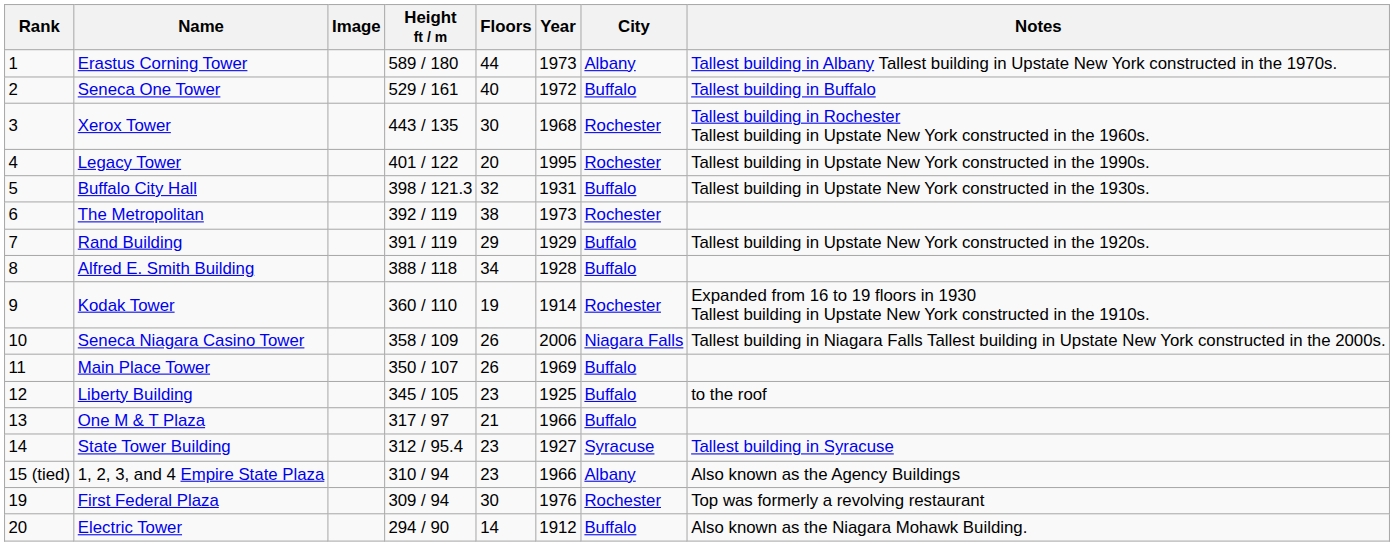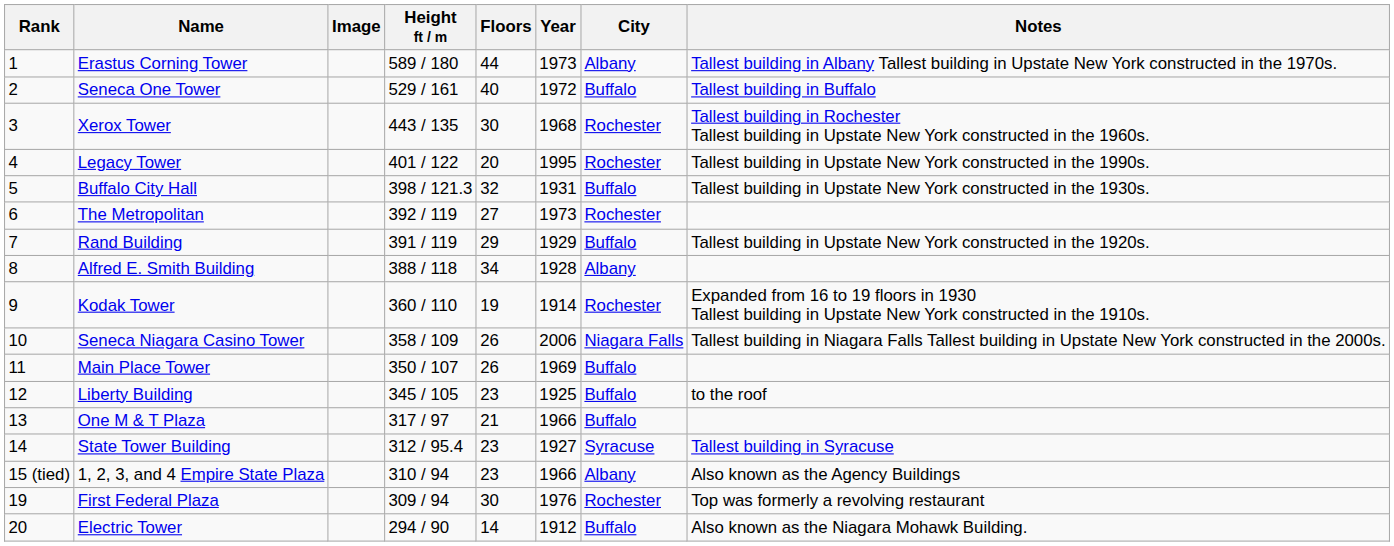The Metropolitan | Floors: 38 -> 27
Alfred E. Smith Building | City: Buffalo -> Albany
